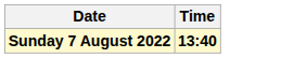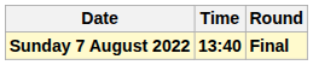+ column: Round | Final
